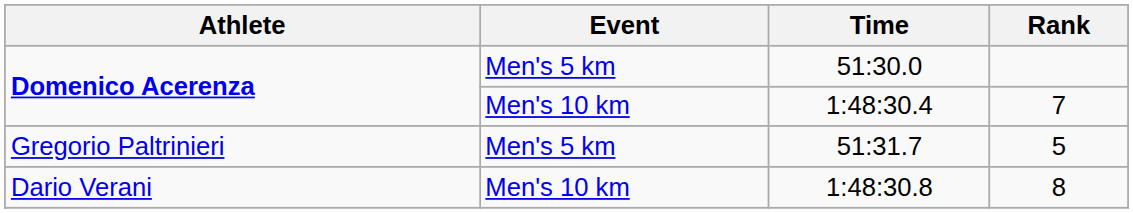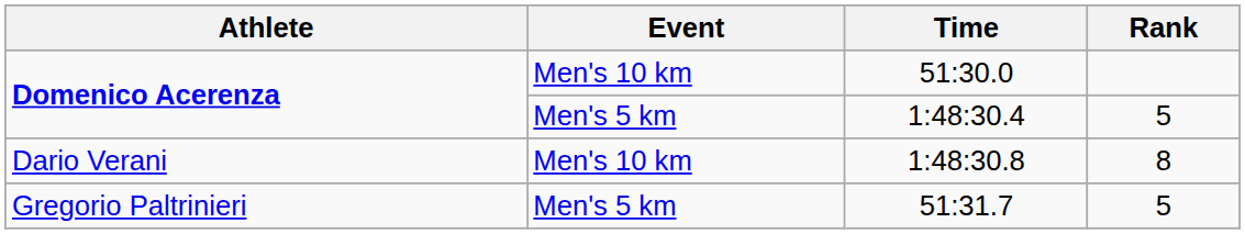51:30.0 | Event: Men's 5 km -> Men's 10 km
1:48:30.4 | Event: Men's 10 km -> Men's 5 km
1:48:30.4 | Rank: 7 -> 5
rows swapped: 51:31.7 <-> 1:48:30.8
